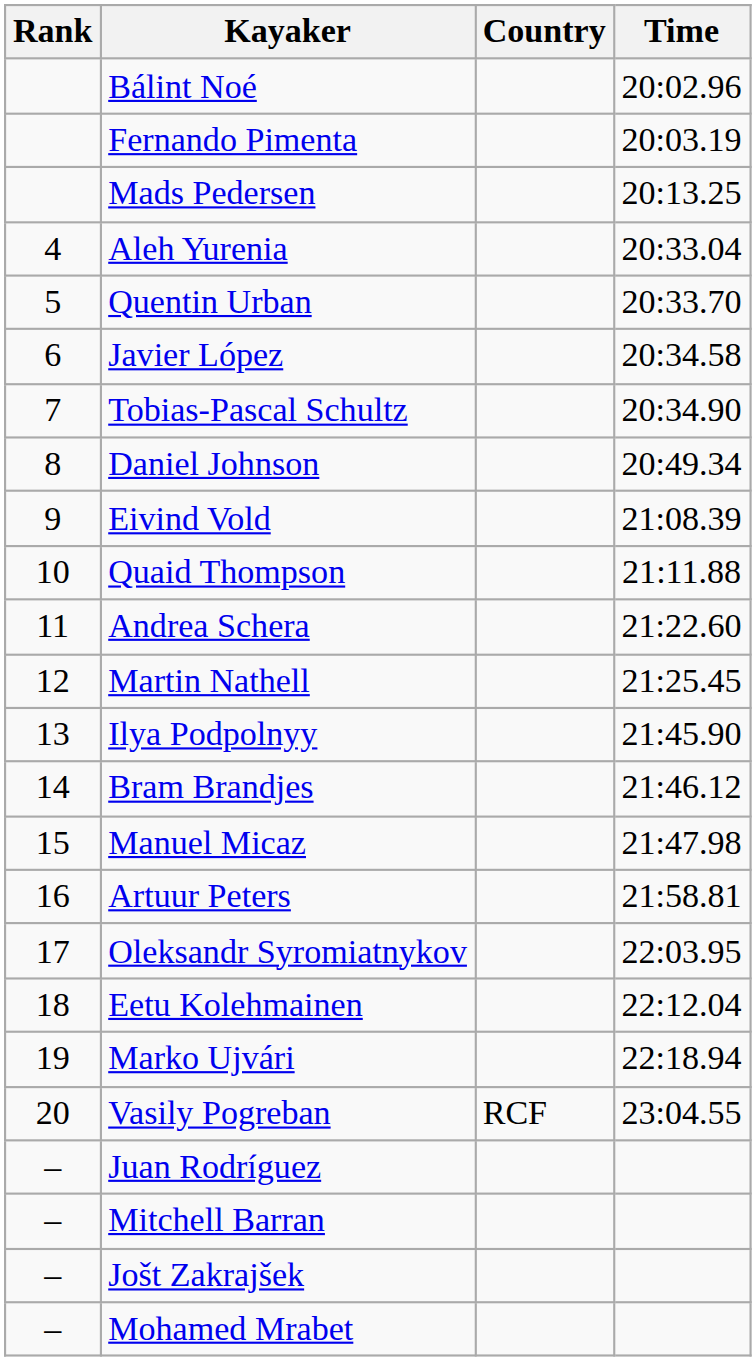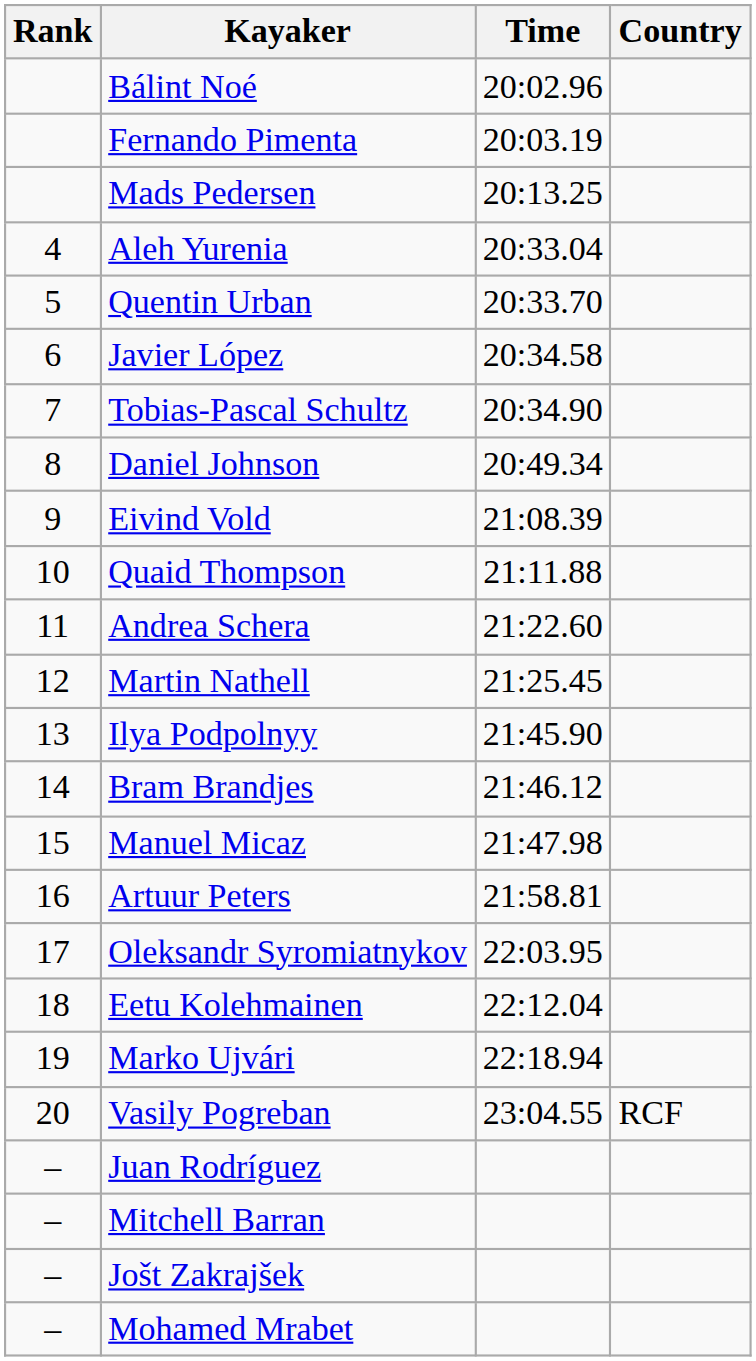columns swapped: Country <-> Time
